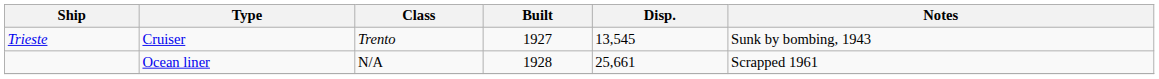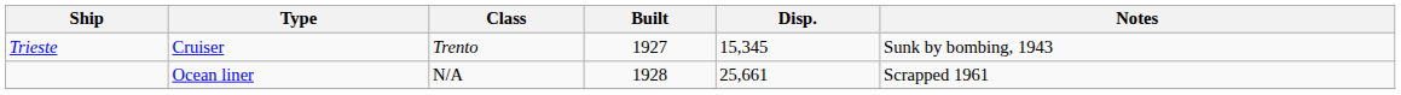Trieste | Disp.: 13,545 -> 15,345
